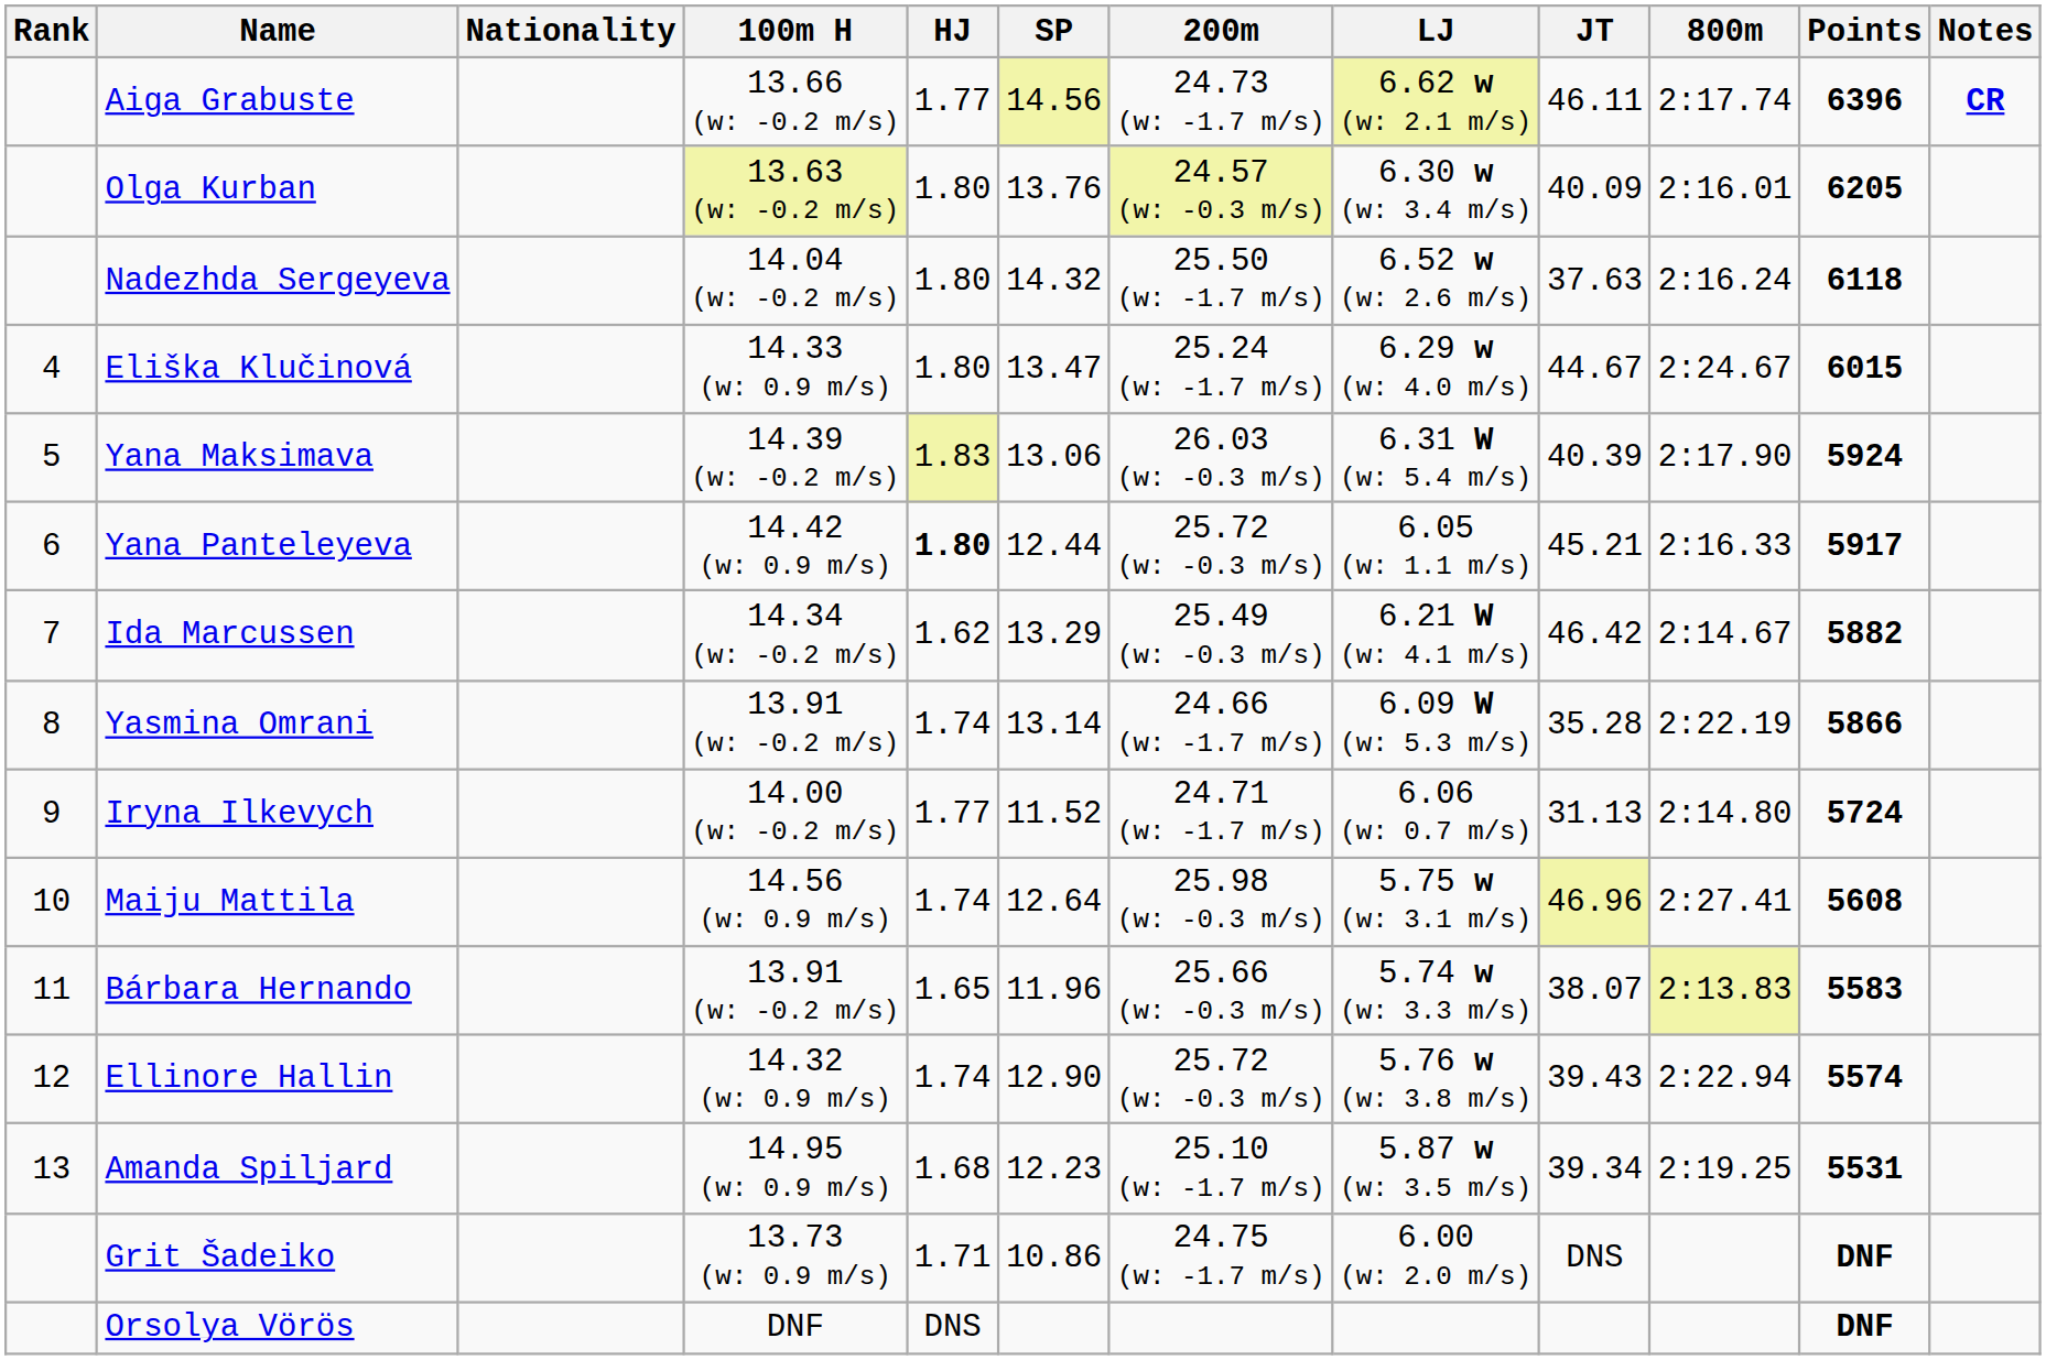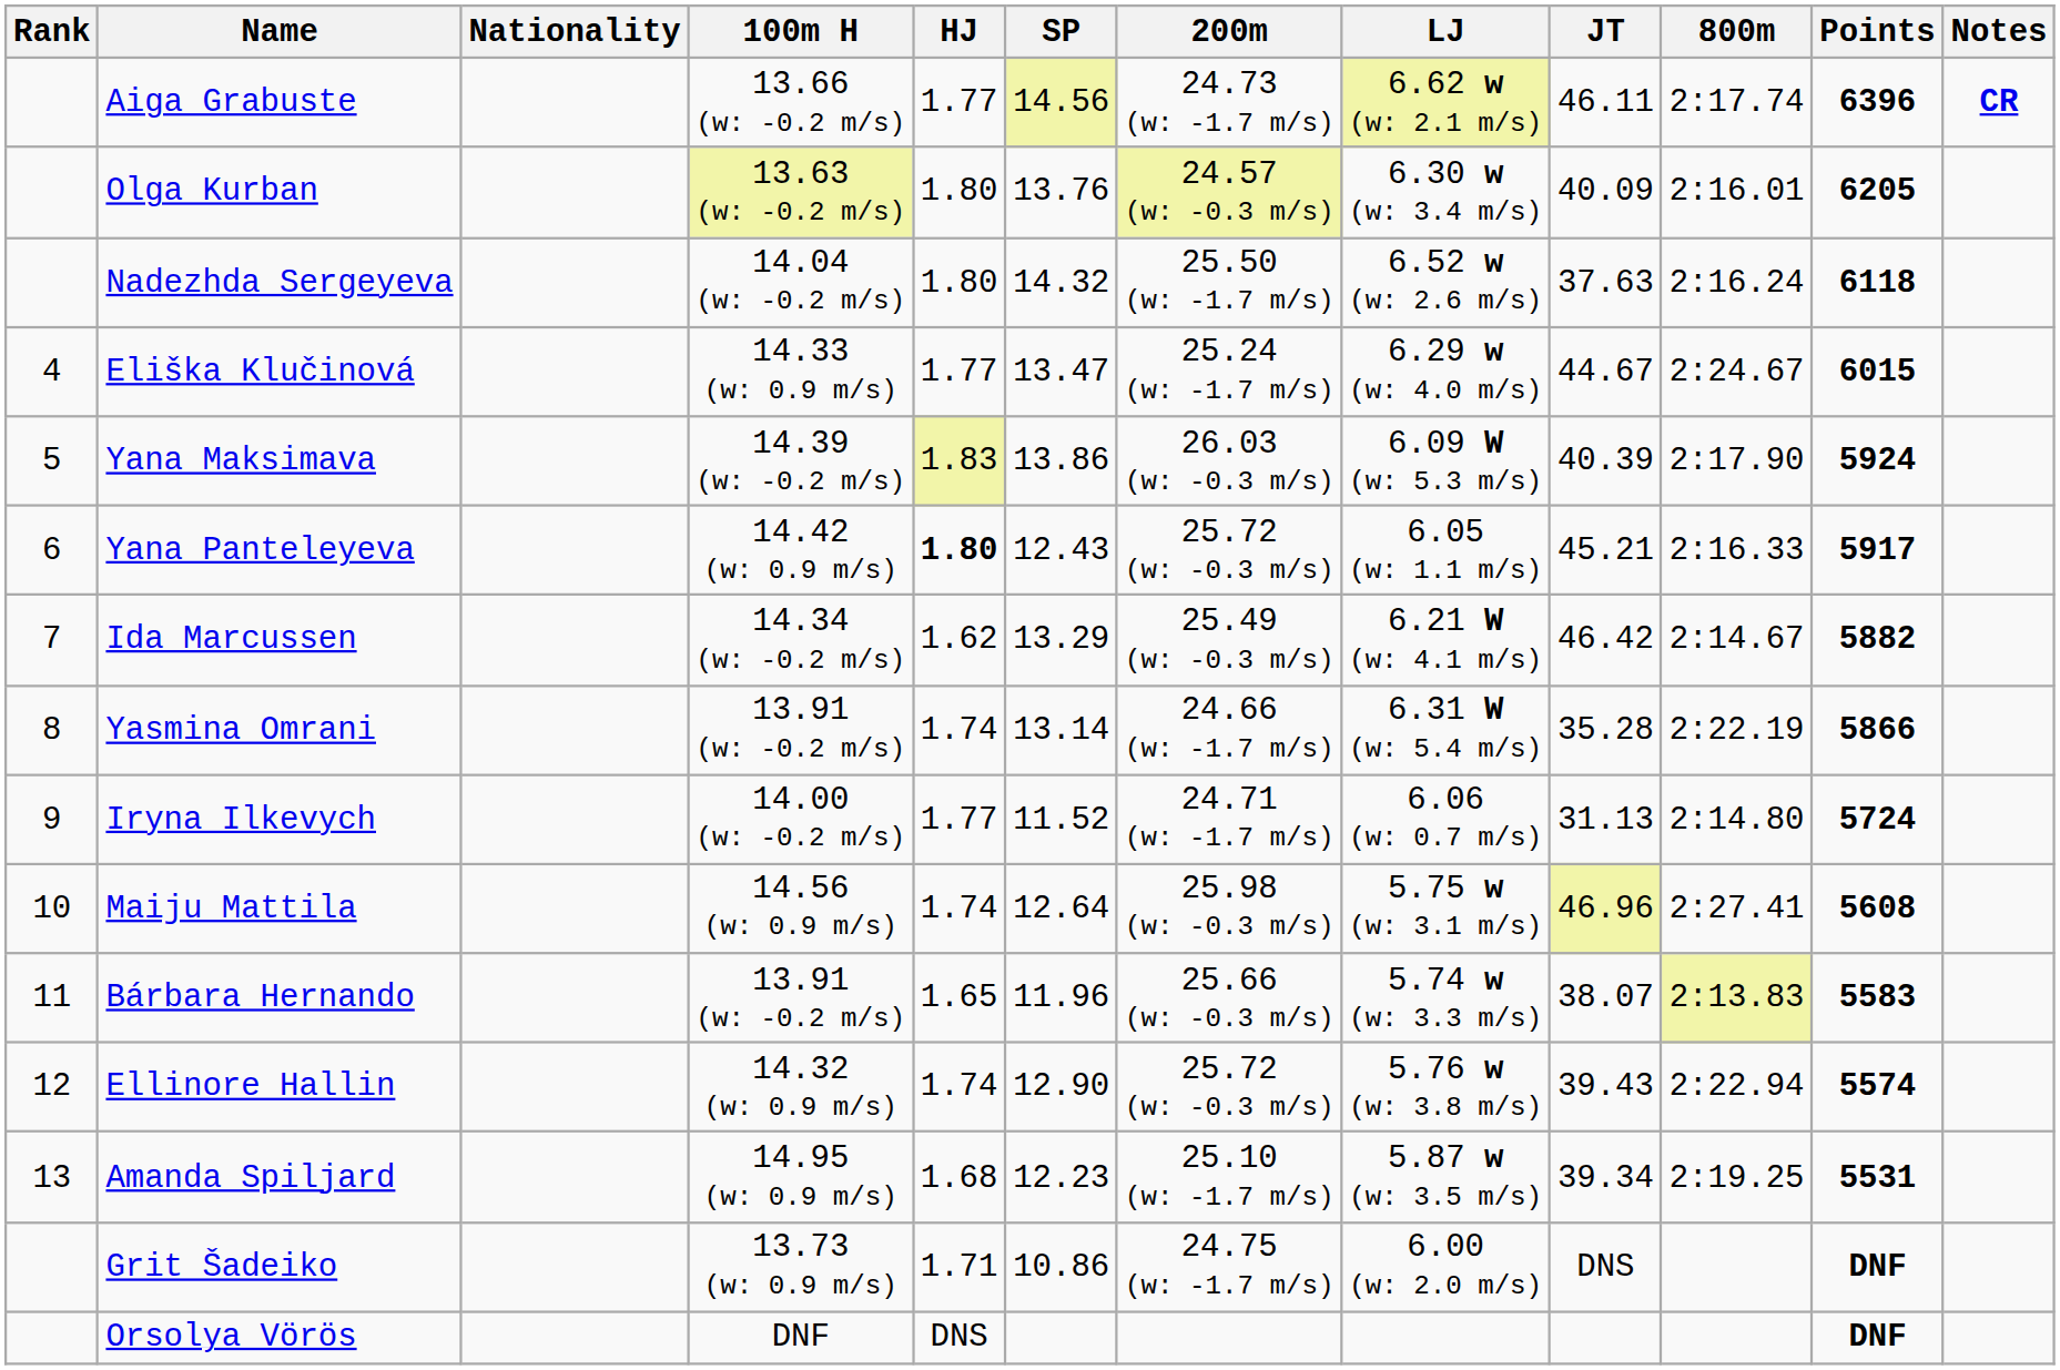Eliška Klučinová | HJ: 1.80 -> 1.77
Yana Maksimava | SP: 13.06 -> 13.86
Yana Maksimava | LJ: 6.31 W (w: 5.4 m/s) -> 6.09 W (w: 5.3 m/s)
Yana Panteleyeva | SP: 12.44 -> 12.43
Yasmina Omrani | LJ: 6.09 W (w: 5.3 m/s) -> 6.31 W (w: 5.4 m/s)
